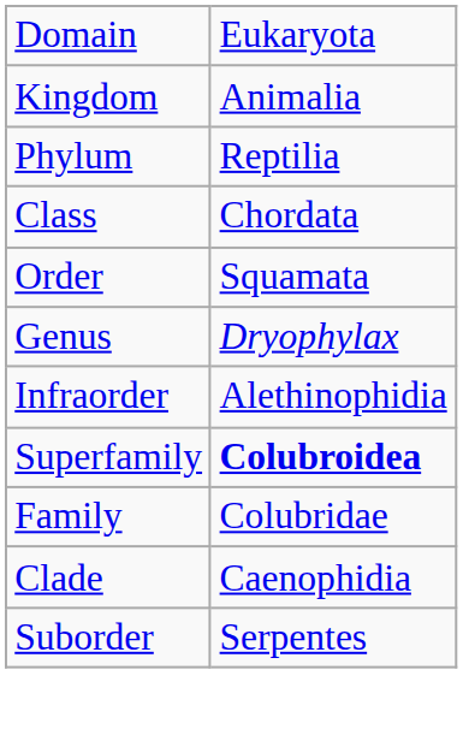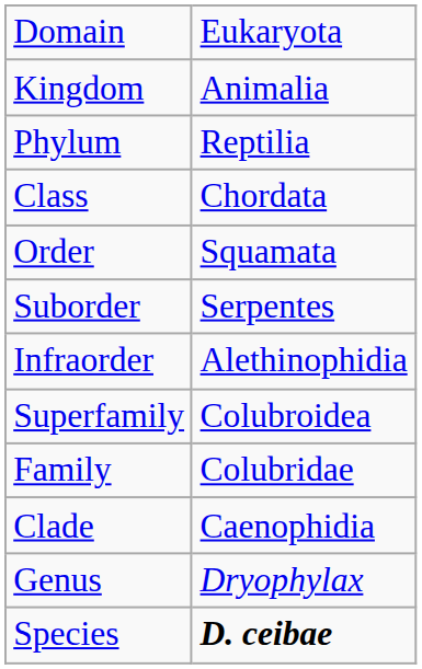rows swapped: Suborder <-> Genus
Superfamily | column 2: bold -> normal
+ row: Species | D. ceibae
